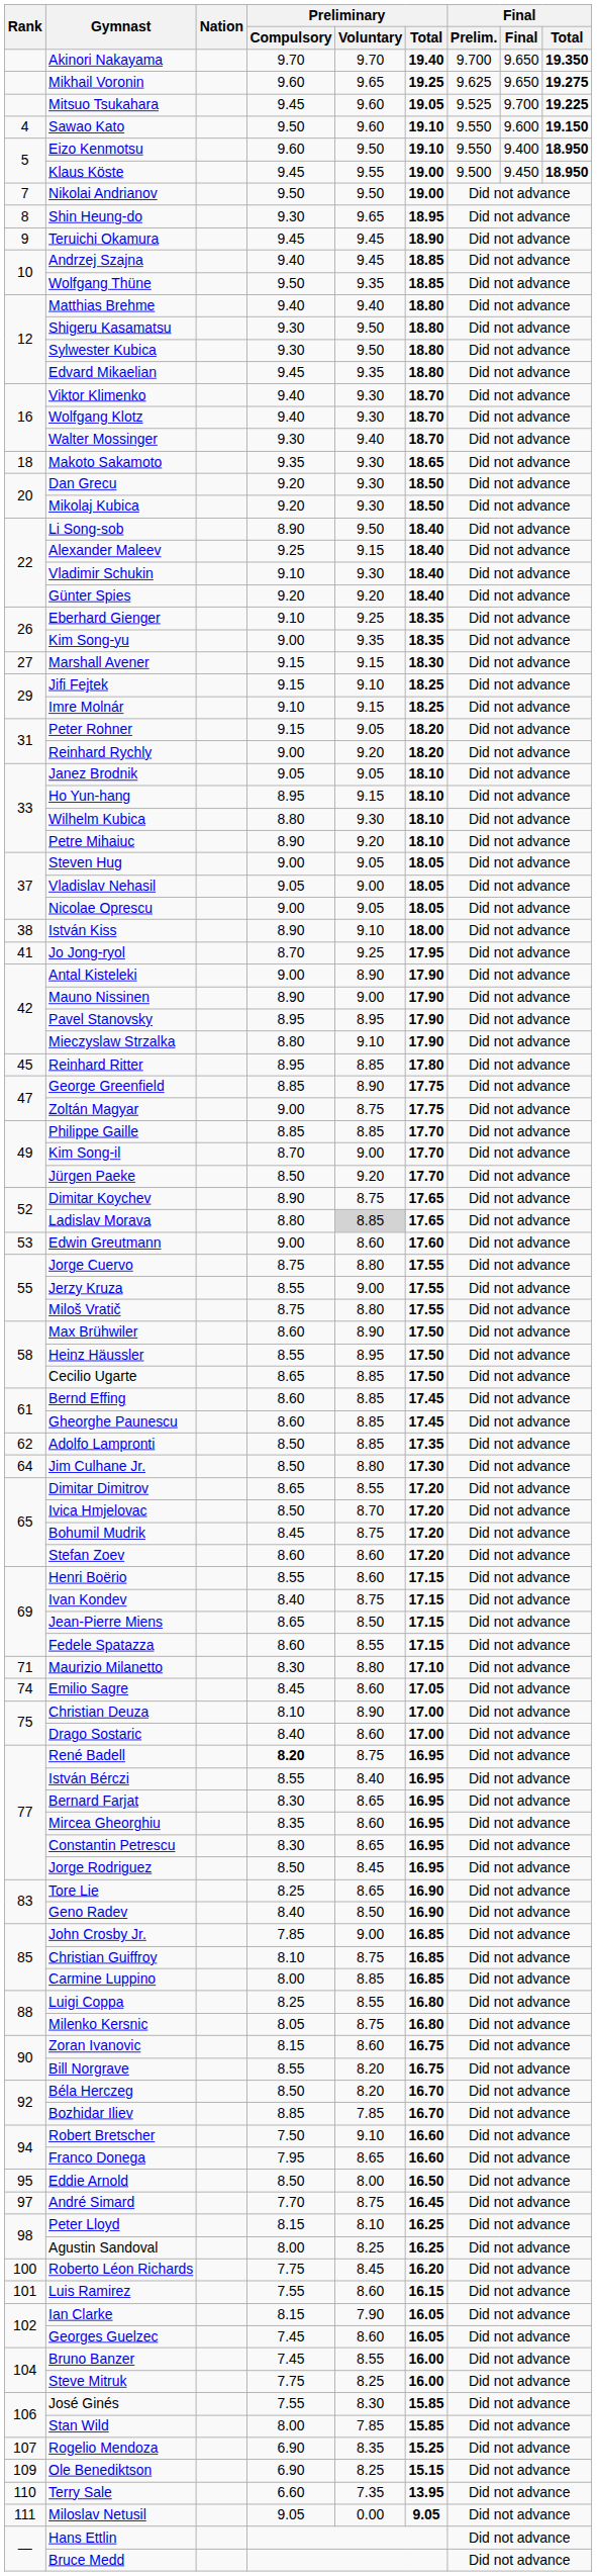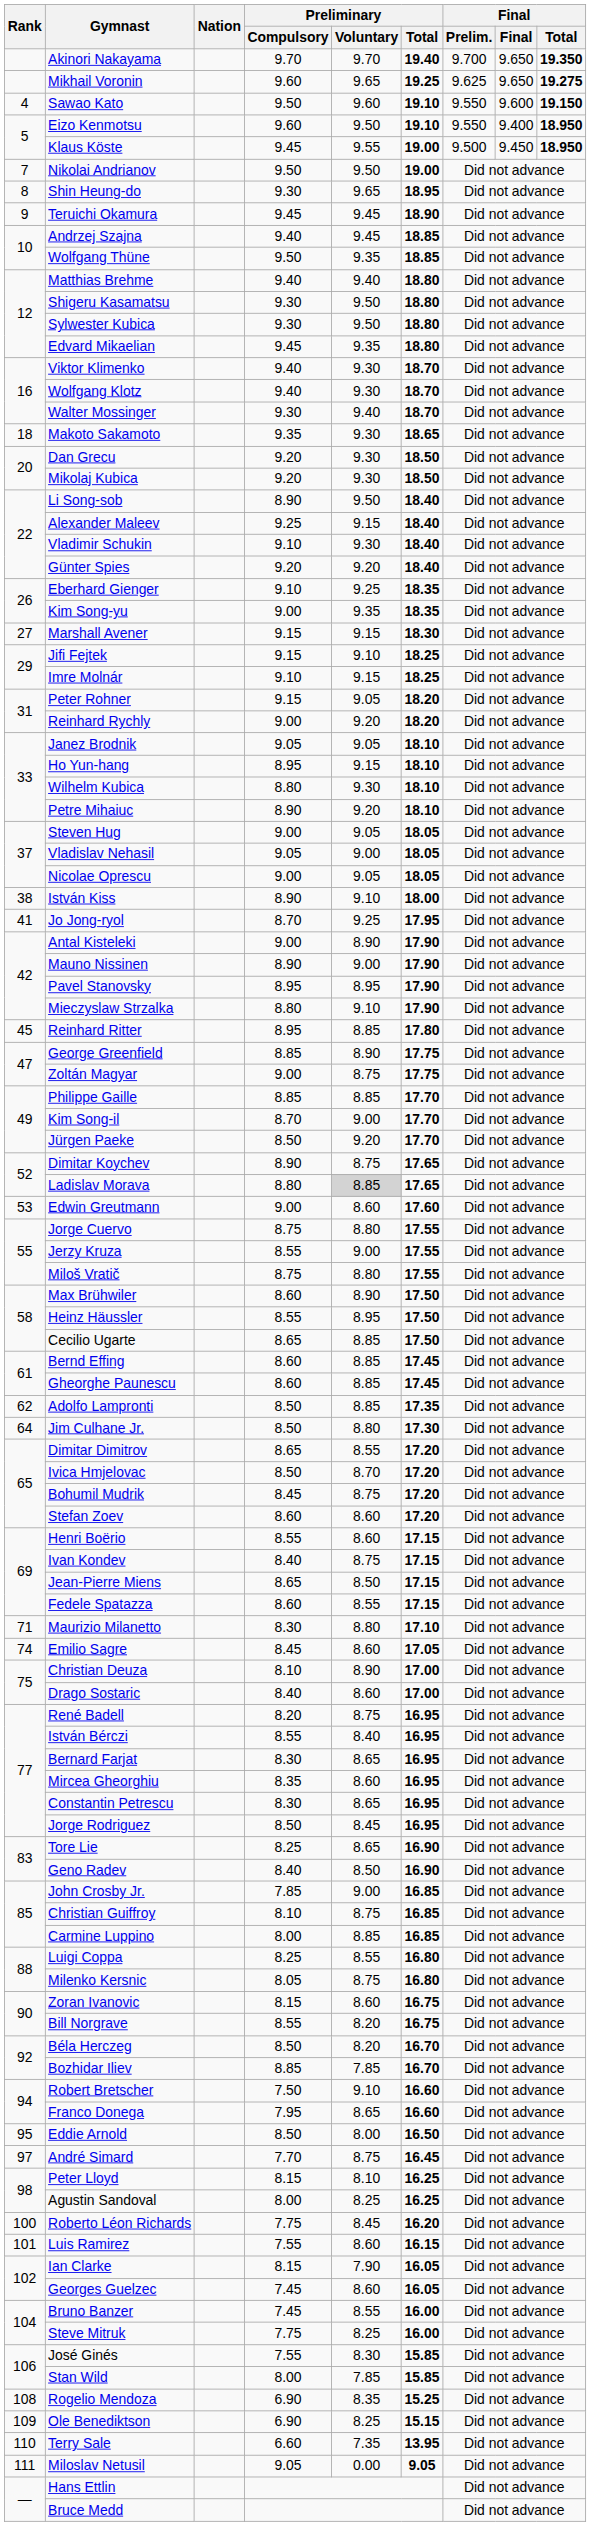- row: Mitsuo Tsukahara | 9.45 | 9.60 | 19.05 | 9.525 | 9.700 | 19.225
René Badell | Preliminary / Compulsory: bold -> normal
Rogelio Mendoza | Rank: 107 -> 108
